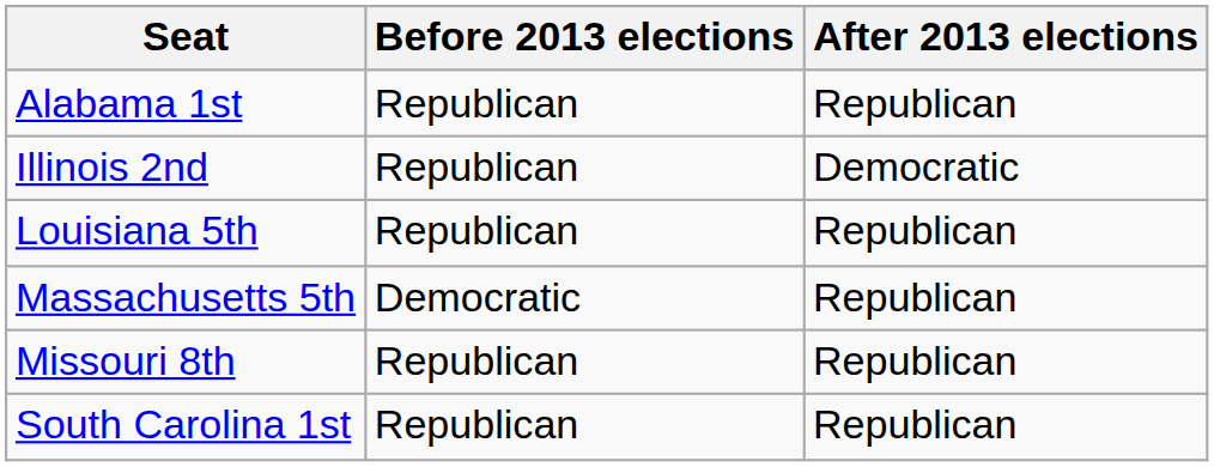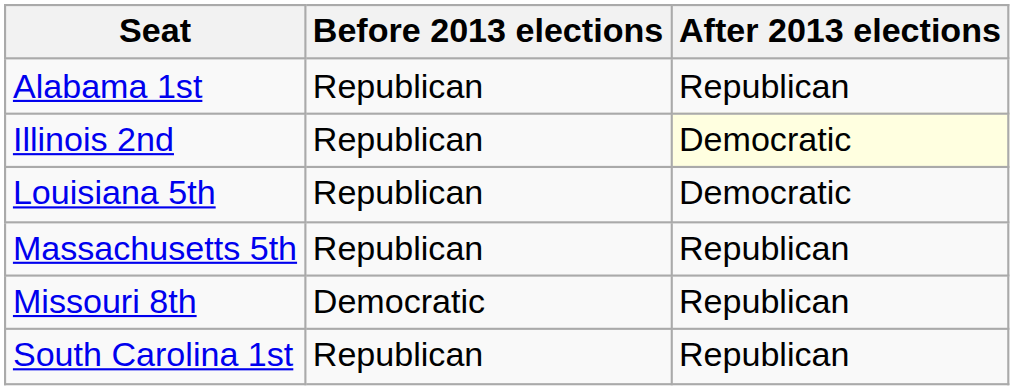Illinois 2nd | After 2013 elections: no background -> lightyellow background
Louisiana 5th | After 2013 elections: Republican -> Democratic
Massachusetts 5th | Before 2013 elections: Democratic -> Republican
Missouri 8th | Before 2013 elections: Republican -> Democratic
